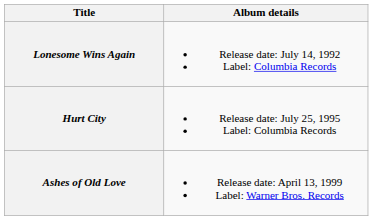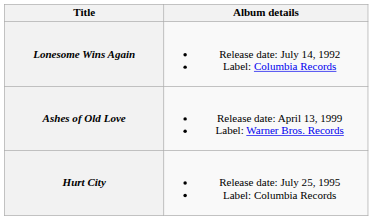rows swapped: Hurt City <-> Ashes of Old Love
